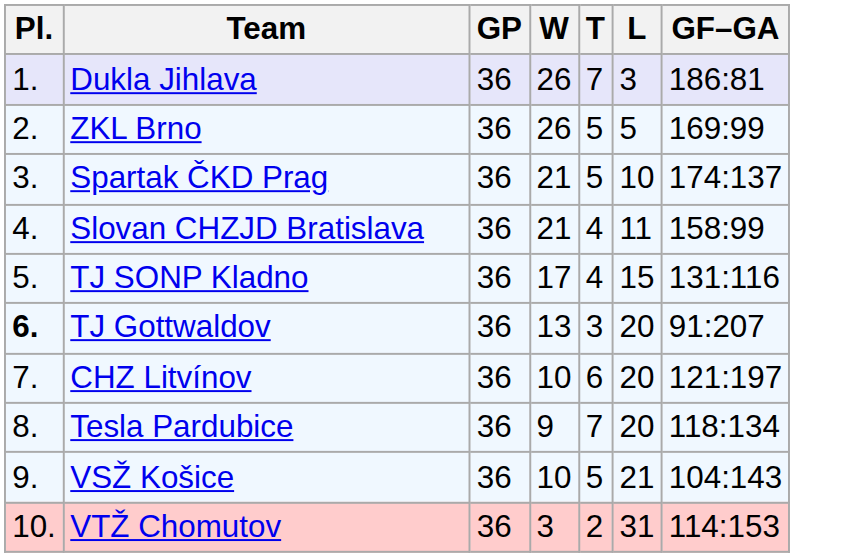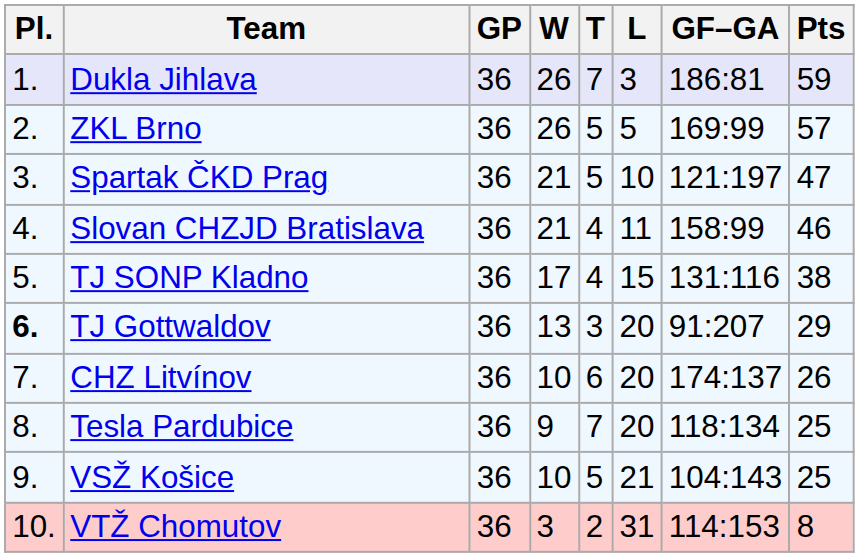+ column: Pts | 59 | 57 | 47 | 46 | 38 | 29 | 26 | 25 | 25 | 8
Spartak ČKD Prag | GF–GA: 174:137 -> 121:197
CHZ Litvínov | GF–GA: 121:197 -> 174:137
